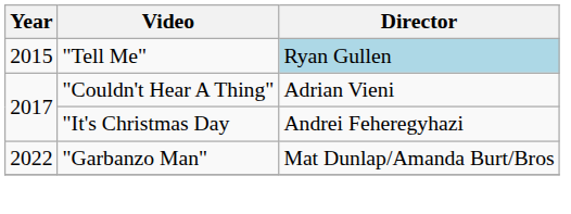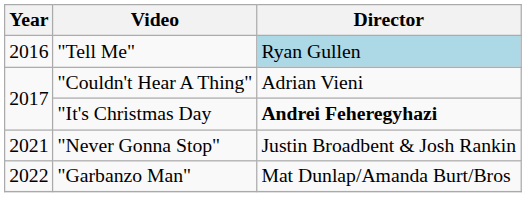"Tell Me" | Year: 2015 -> 2016
"It's Christmas Day | Director: normal -> bold
+ row: 2021 | "Never Gonna Stop" | Justin Broadbent & Josh Rankin
